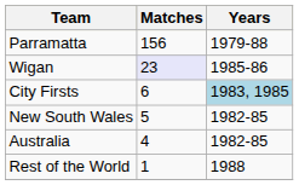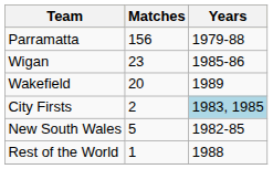Wigan | Matches: lavender background -> no background
+ row: Wakefield | 20 | 1989
City Firsts | Matches: 6 -> 2
- row: Australia | 4 | 1982-85
